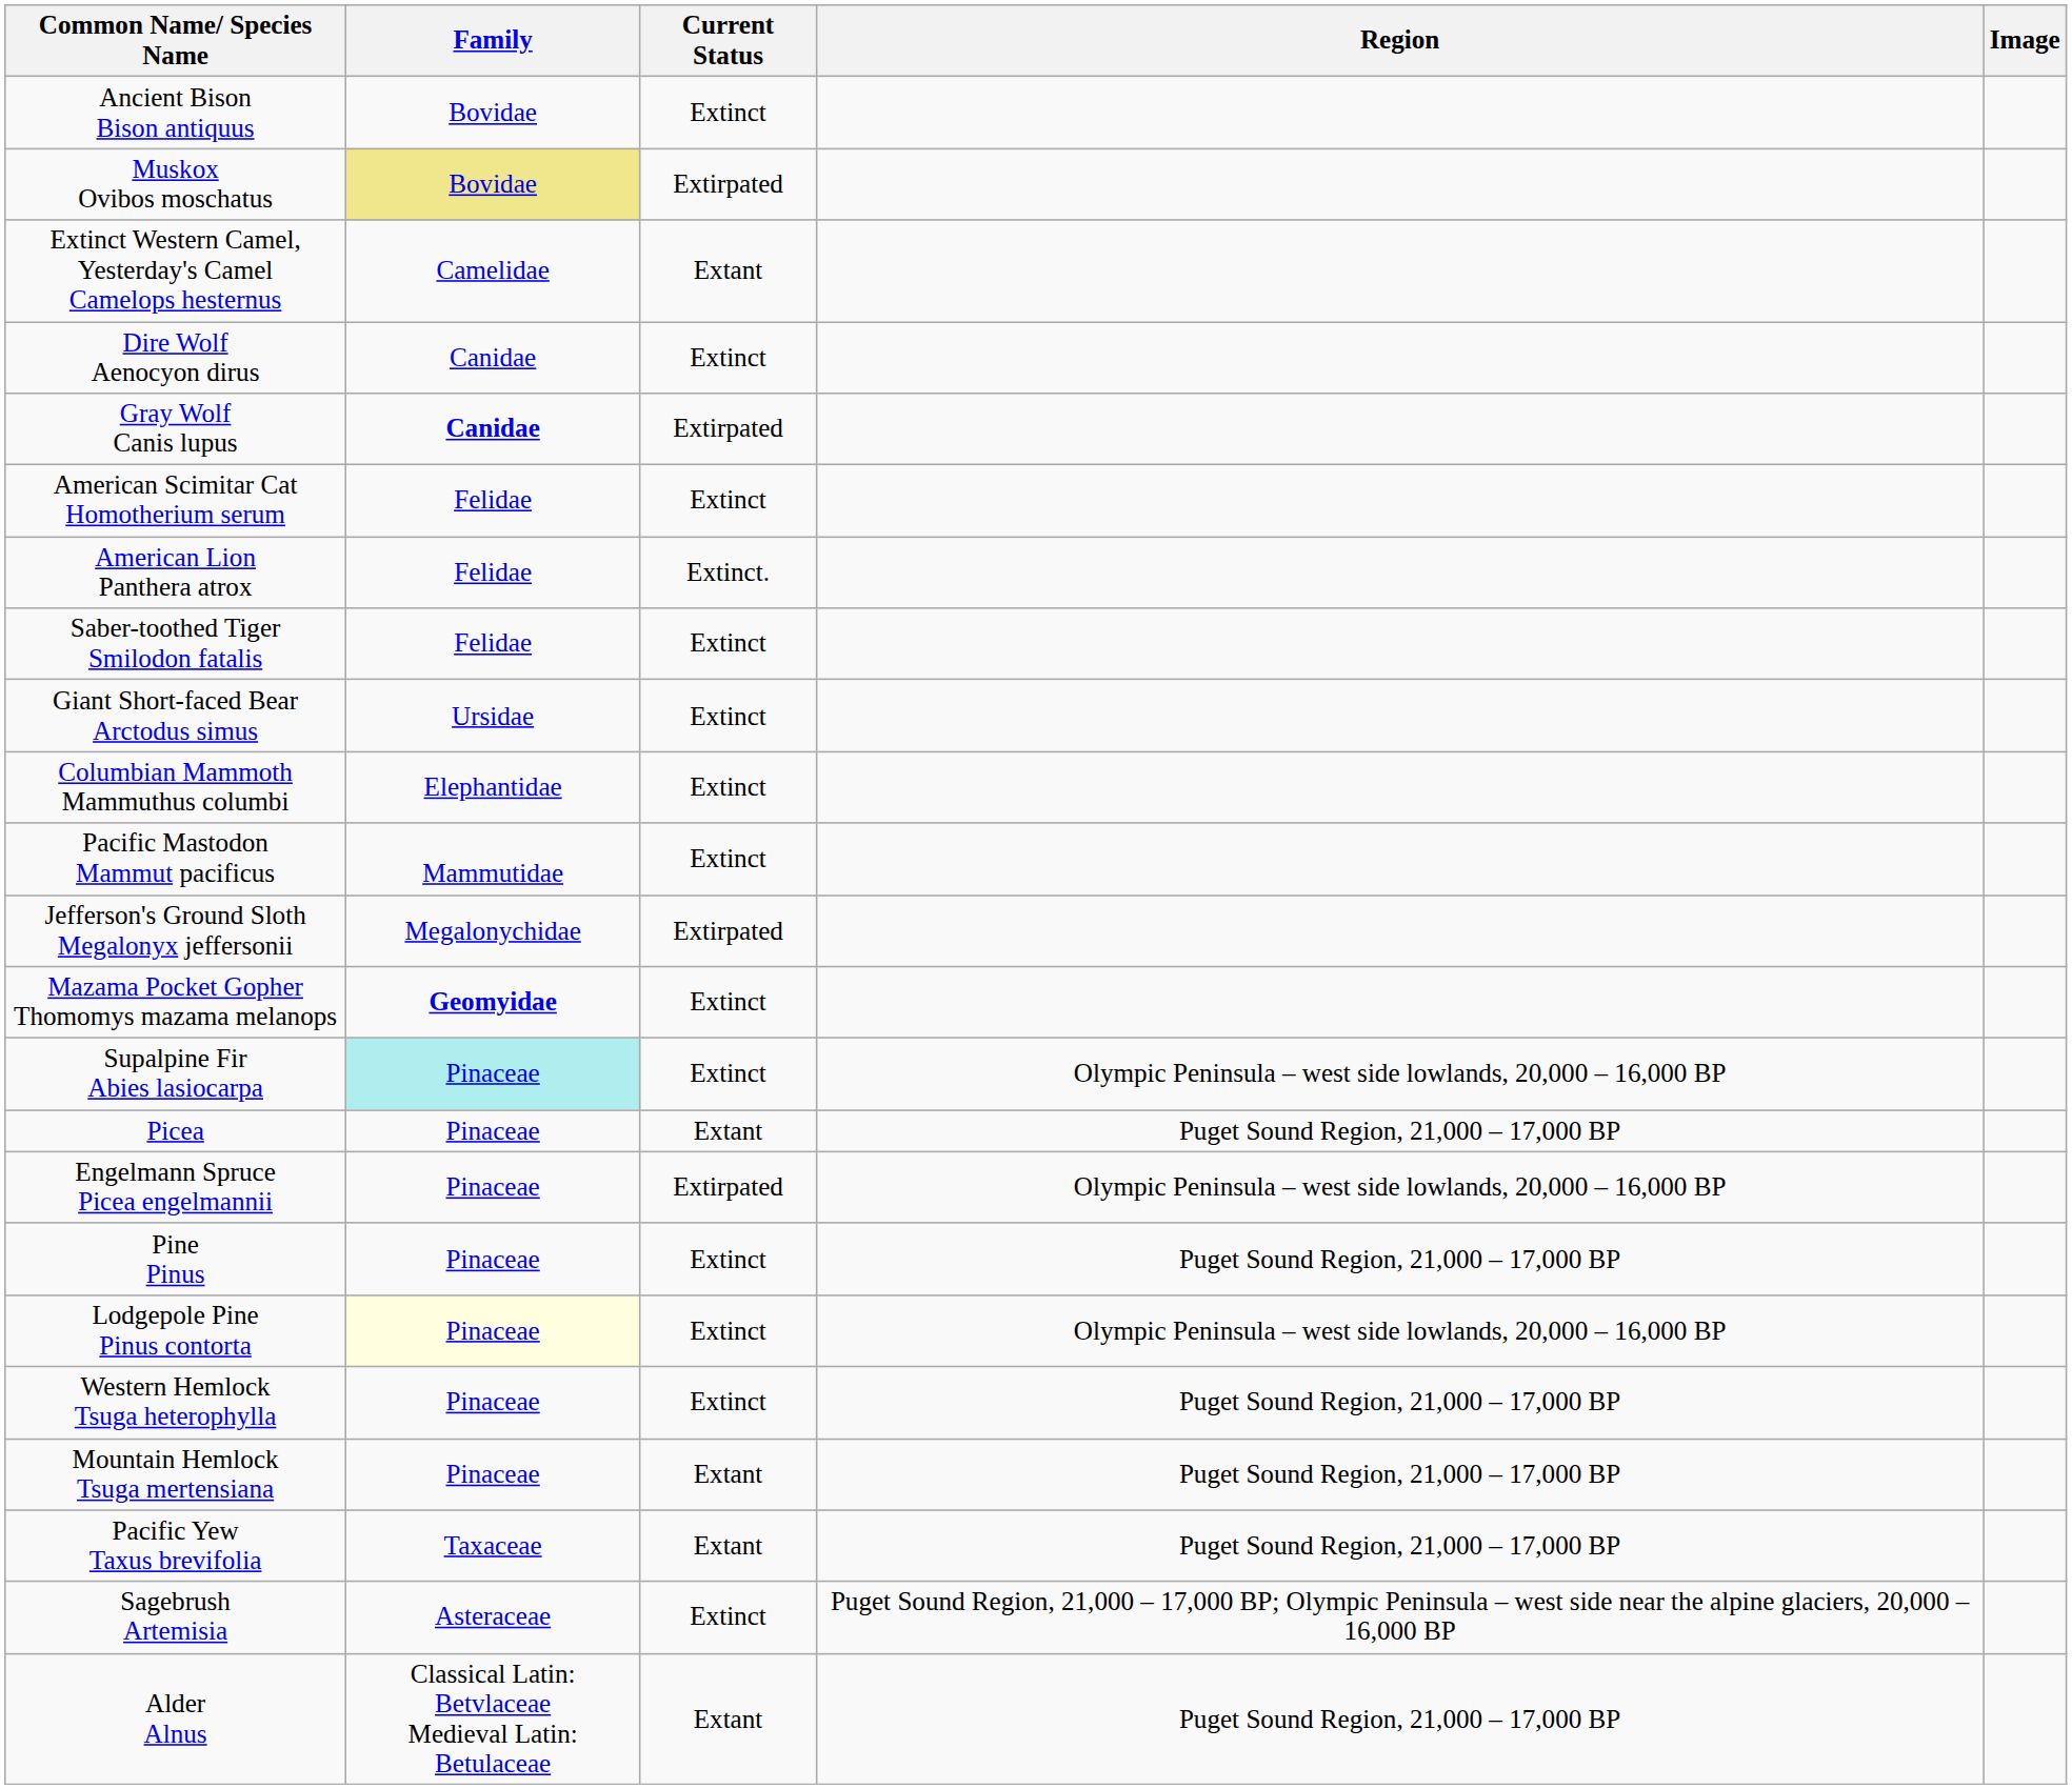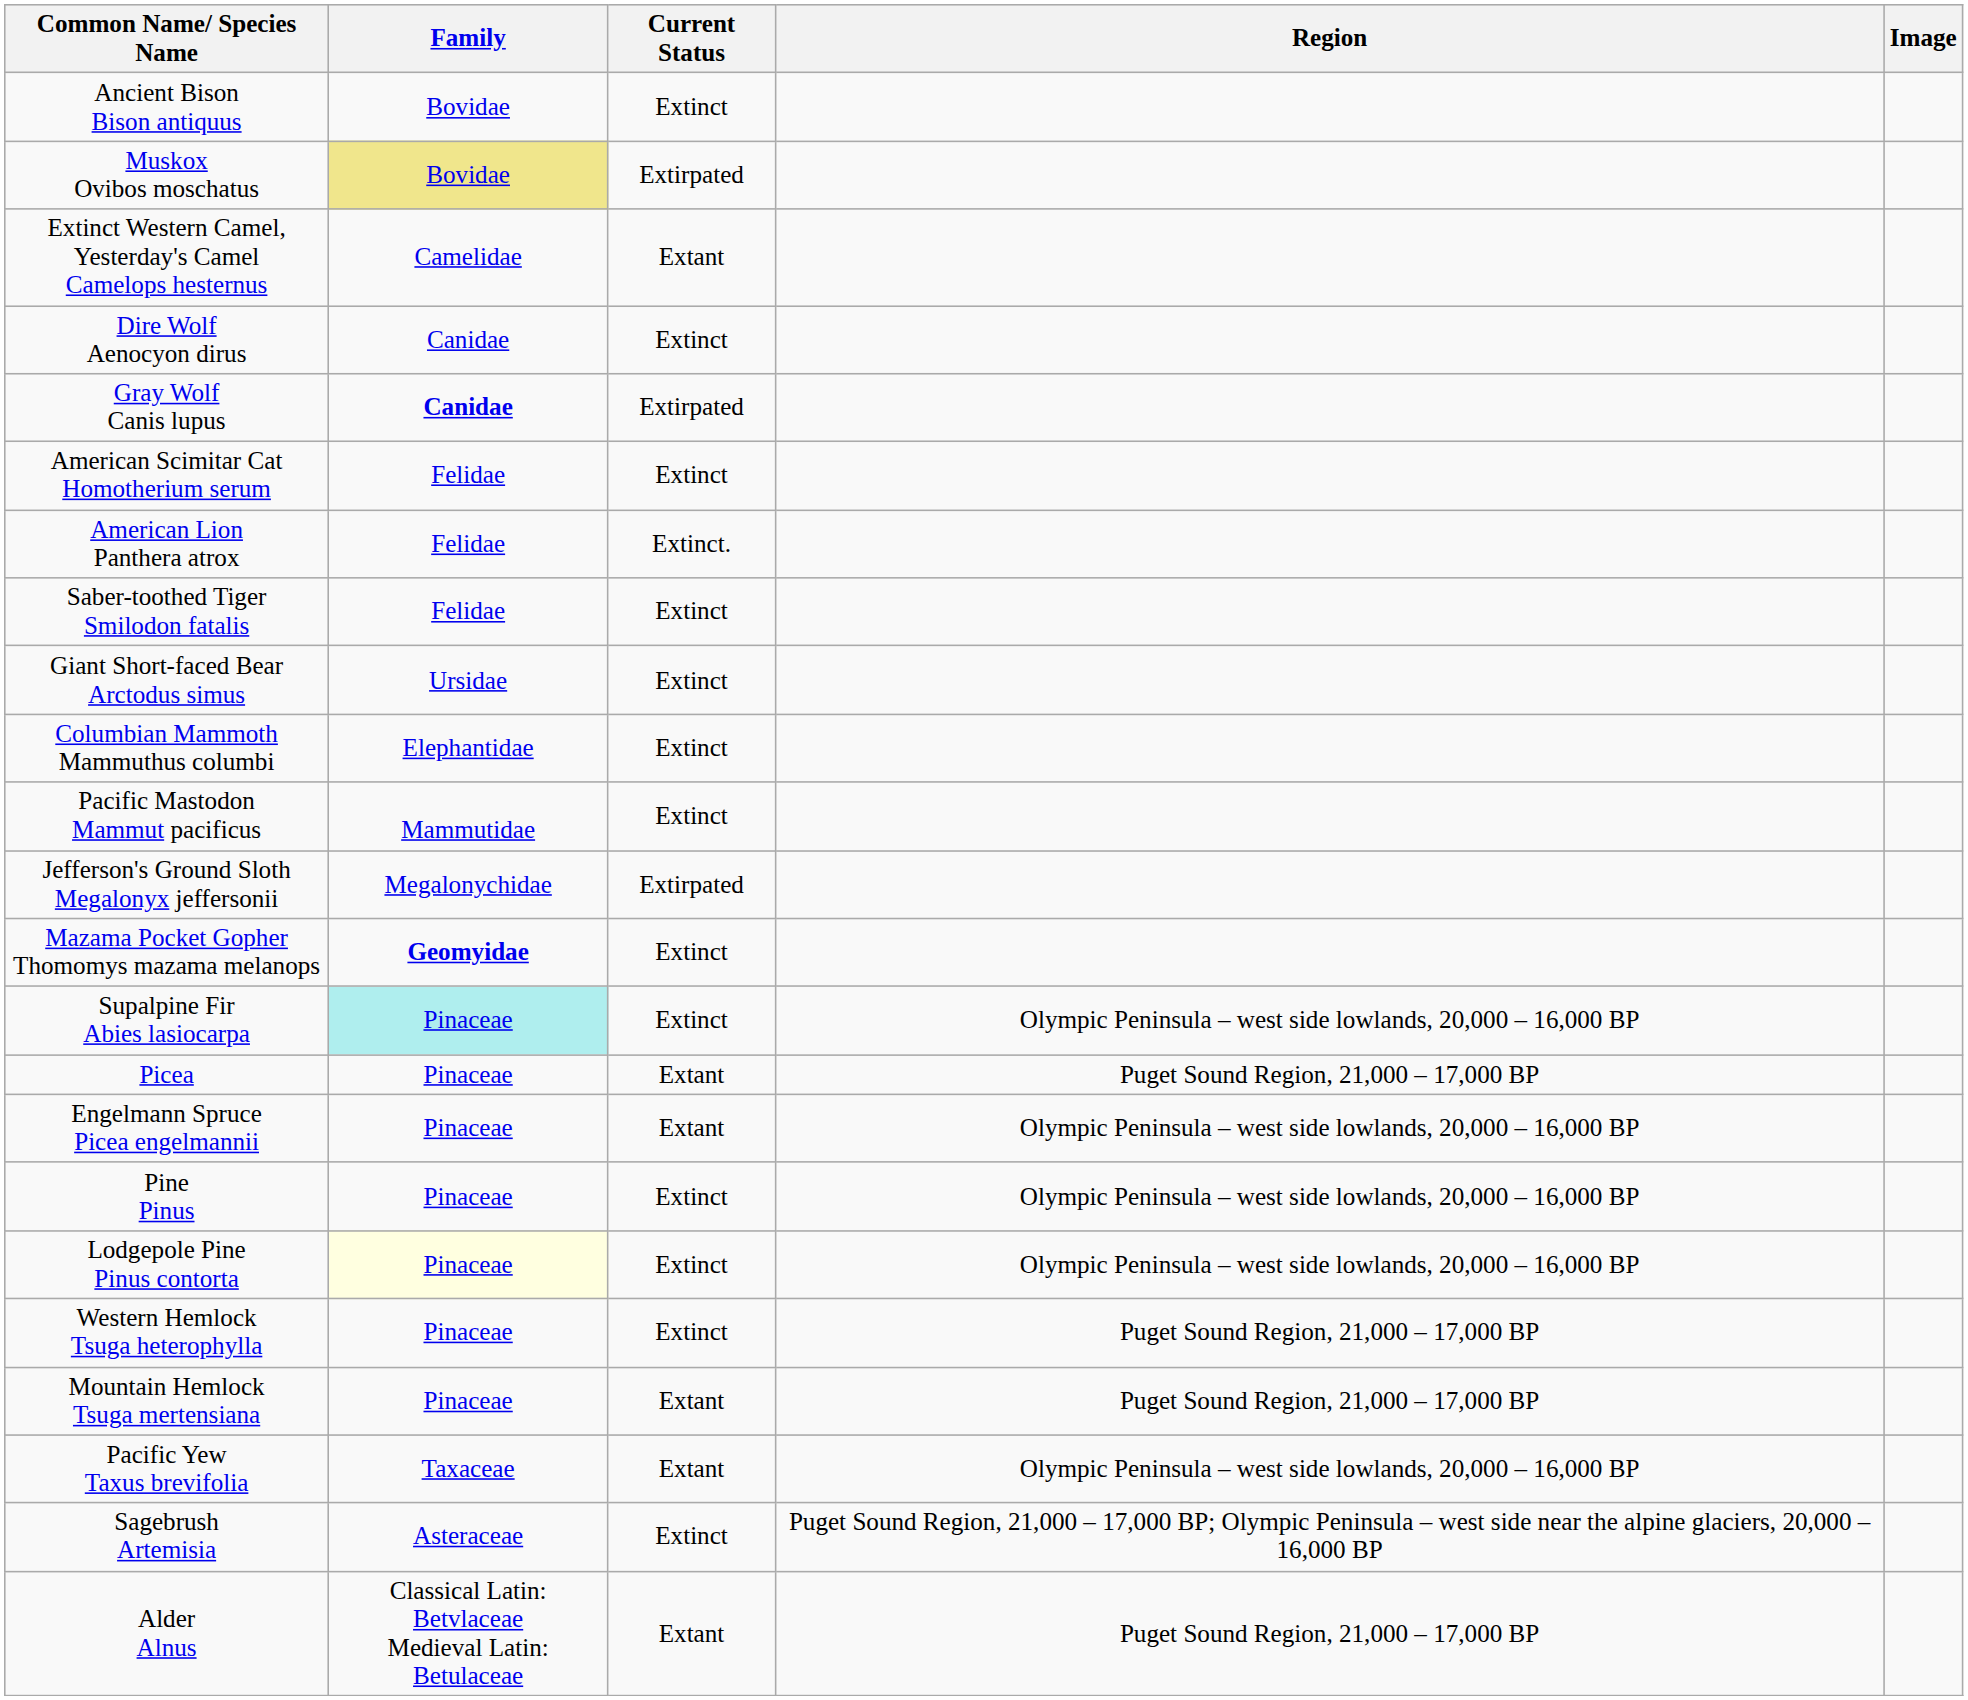Engelmann Spruce Picea engelmannii | Current Status: Extirpated -> Extant
Pine Pinus | Region: Puget Sound Region, 21,000 – 17,000 BP -> Olympic Peninsula – west side lowlands, 20,000 – 16,000 BP
Pacific Yew Taxus brevifolia | Region: Puget Sound Region, 21,000 – 17,000 BP -> Olympic Peninsula – west side lowlands, 20,000 – 16,000 BP
